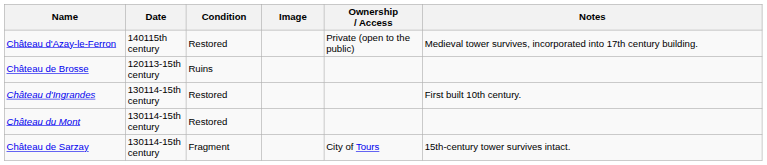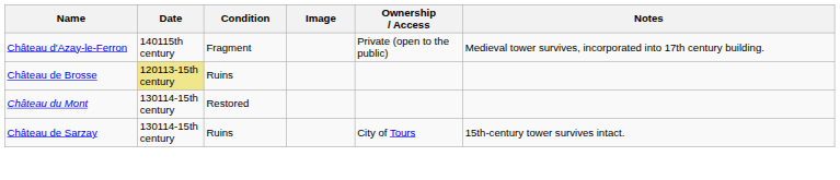Château d'Azay-le-Ferron | Condition: Restored -> Fragment
Château de Brosse | Date: no background -> khaki background
- row: Château d'Ingrandes | 130114-15th century | Restored | First built 10th century.
Château de Sarzay | Condition: Fragment -> Ruins
